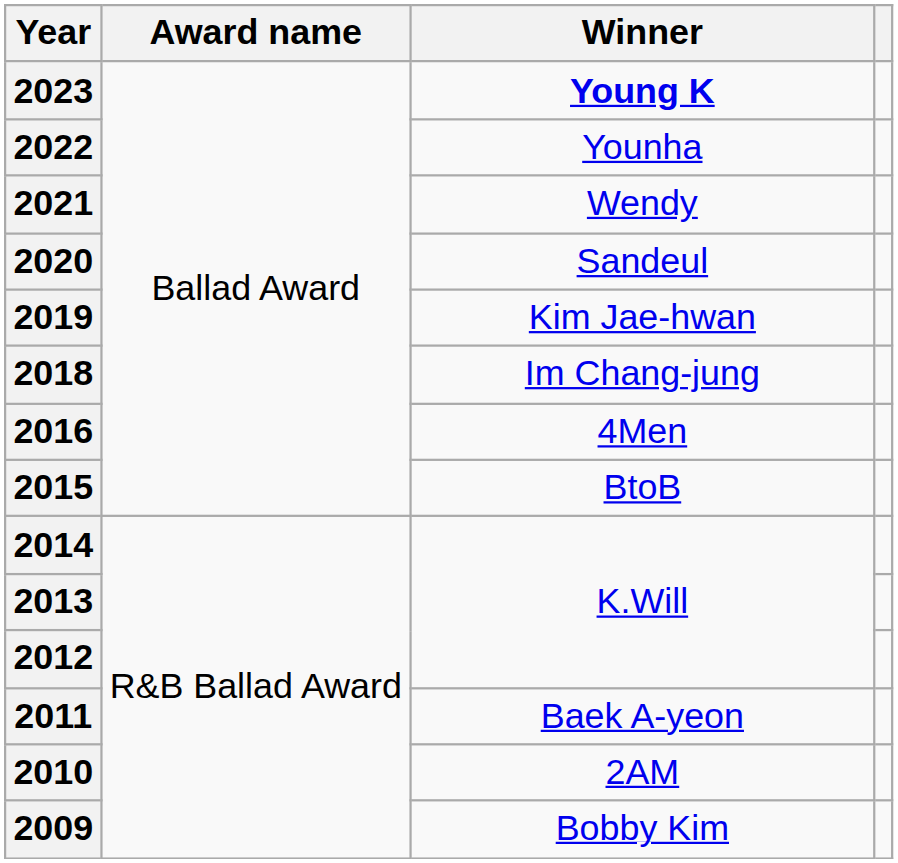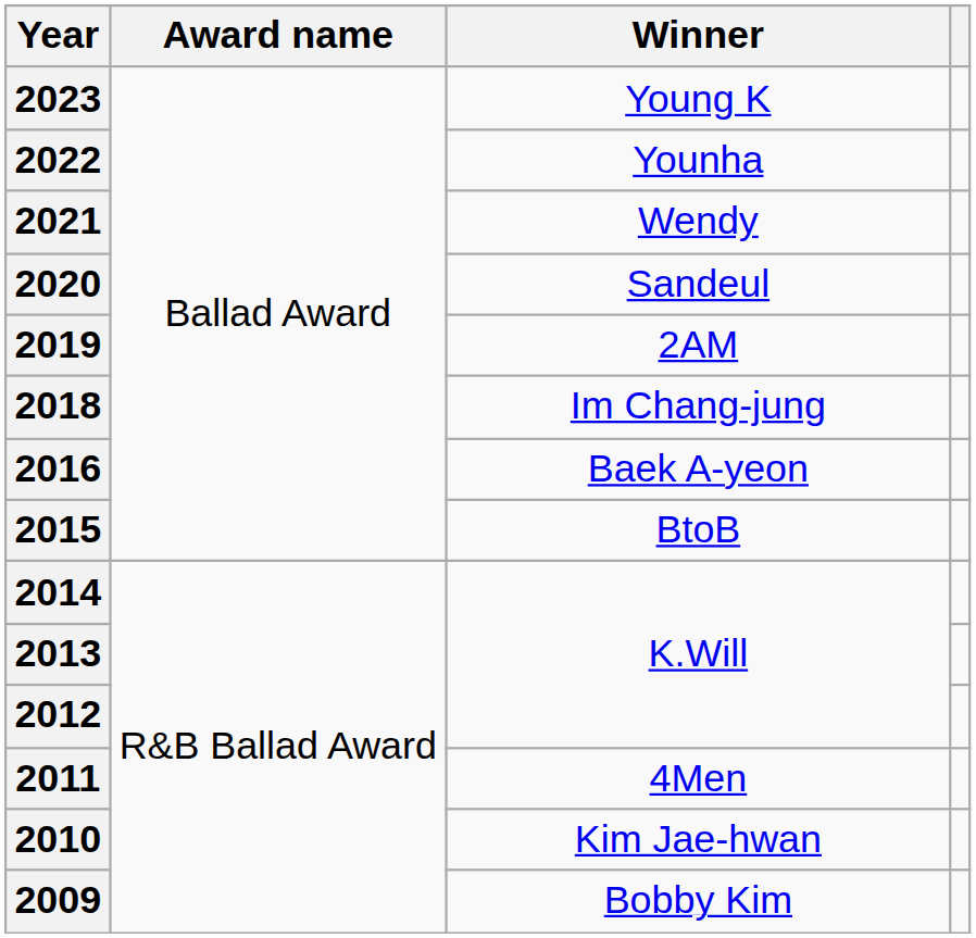2023 | Winner: bold -> normal
2019 | Winner: Kim Jae-hwan -> 2AM
2016 | Winner: 4Men -> Baek A-yeon
2011 | Winner: Baek A-yeon -> 4Men
2010 | Winner: 2AM -> Kim Jae-hwan
